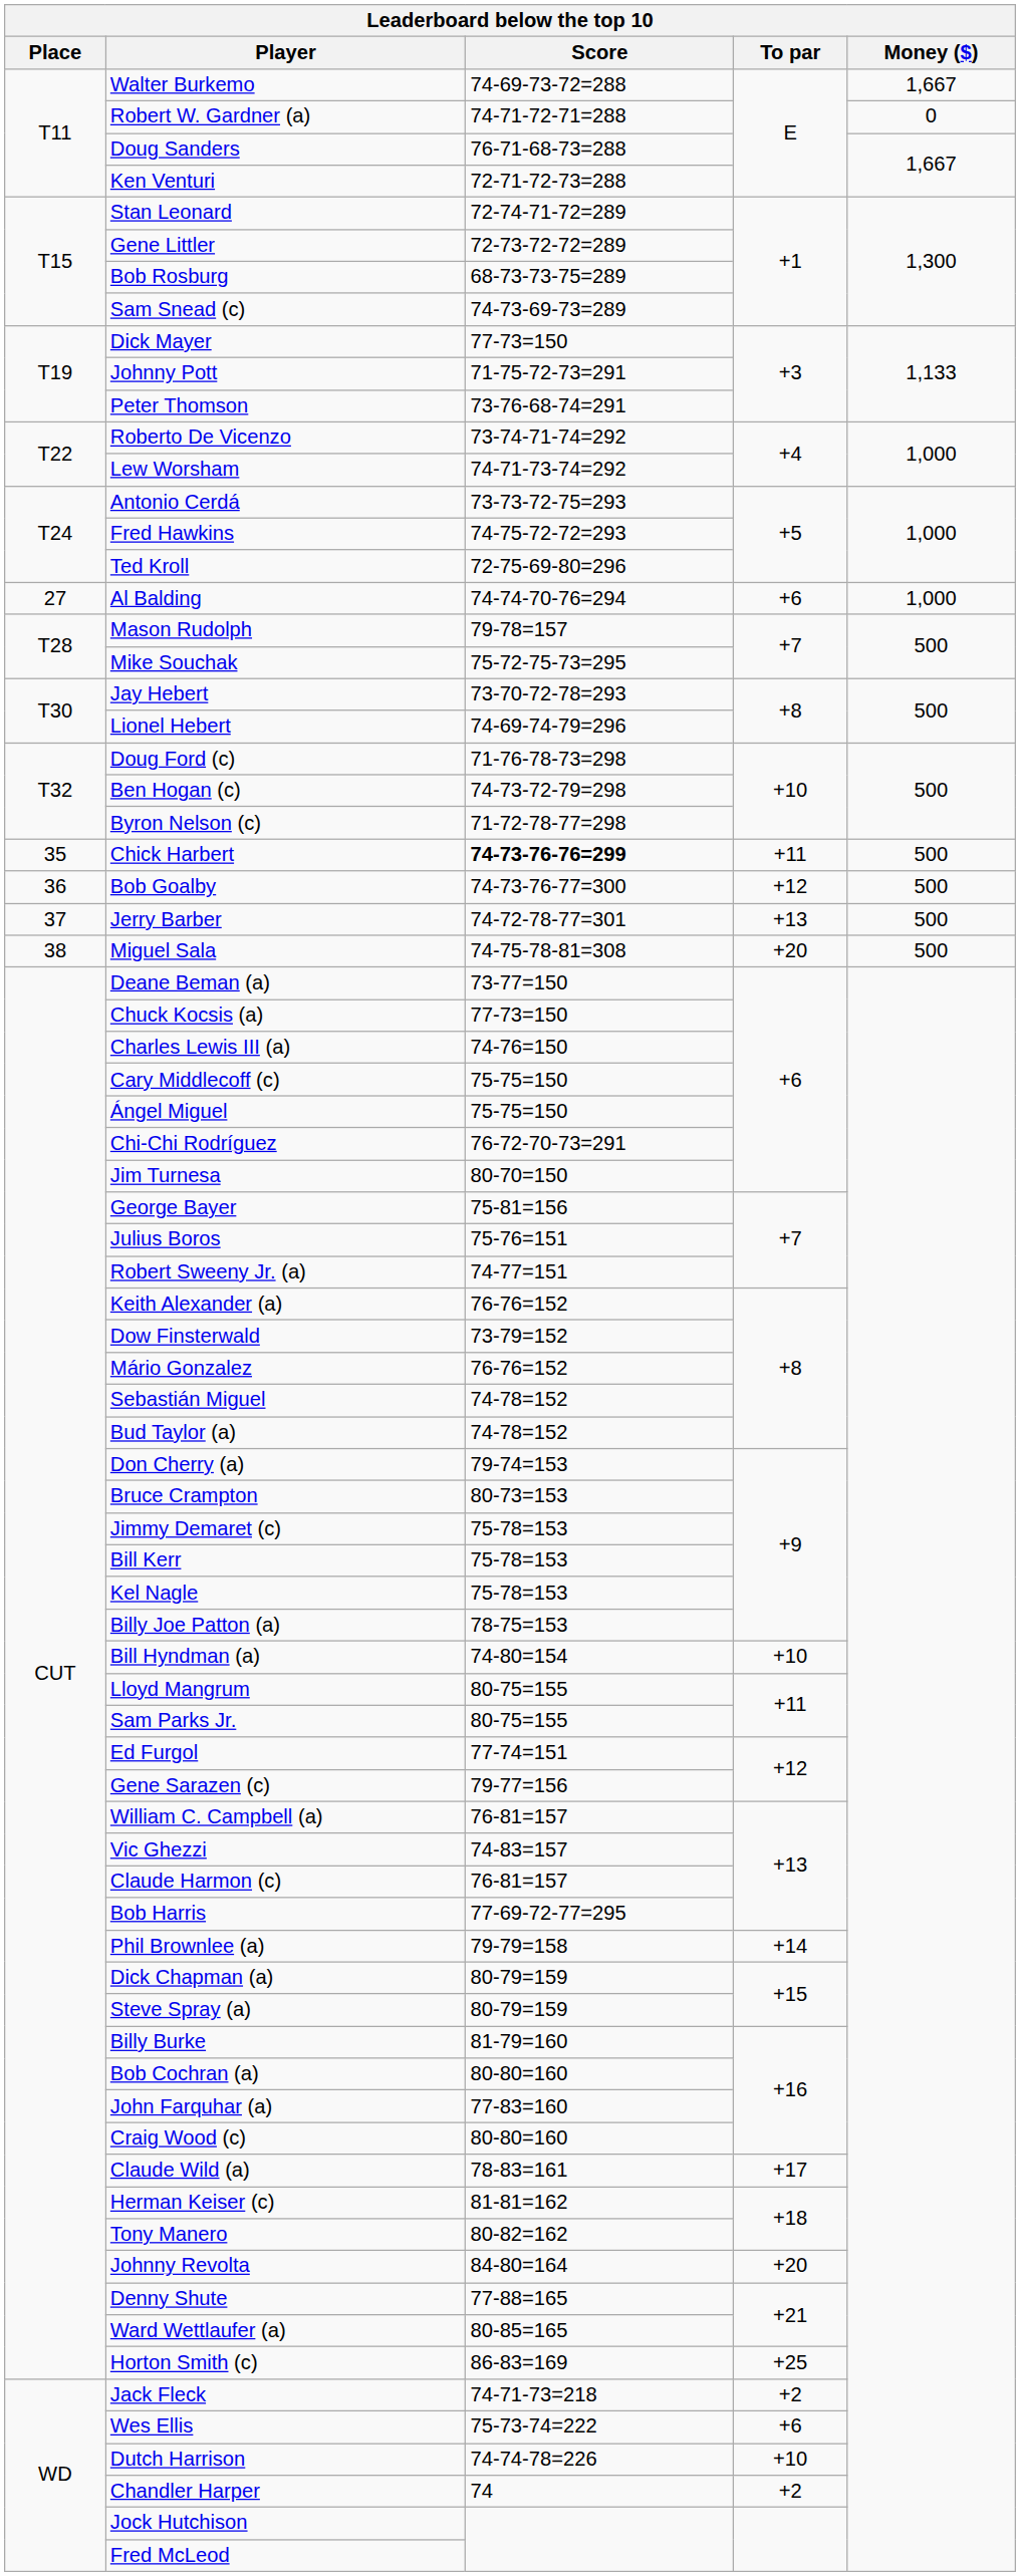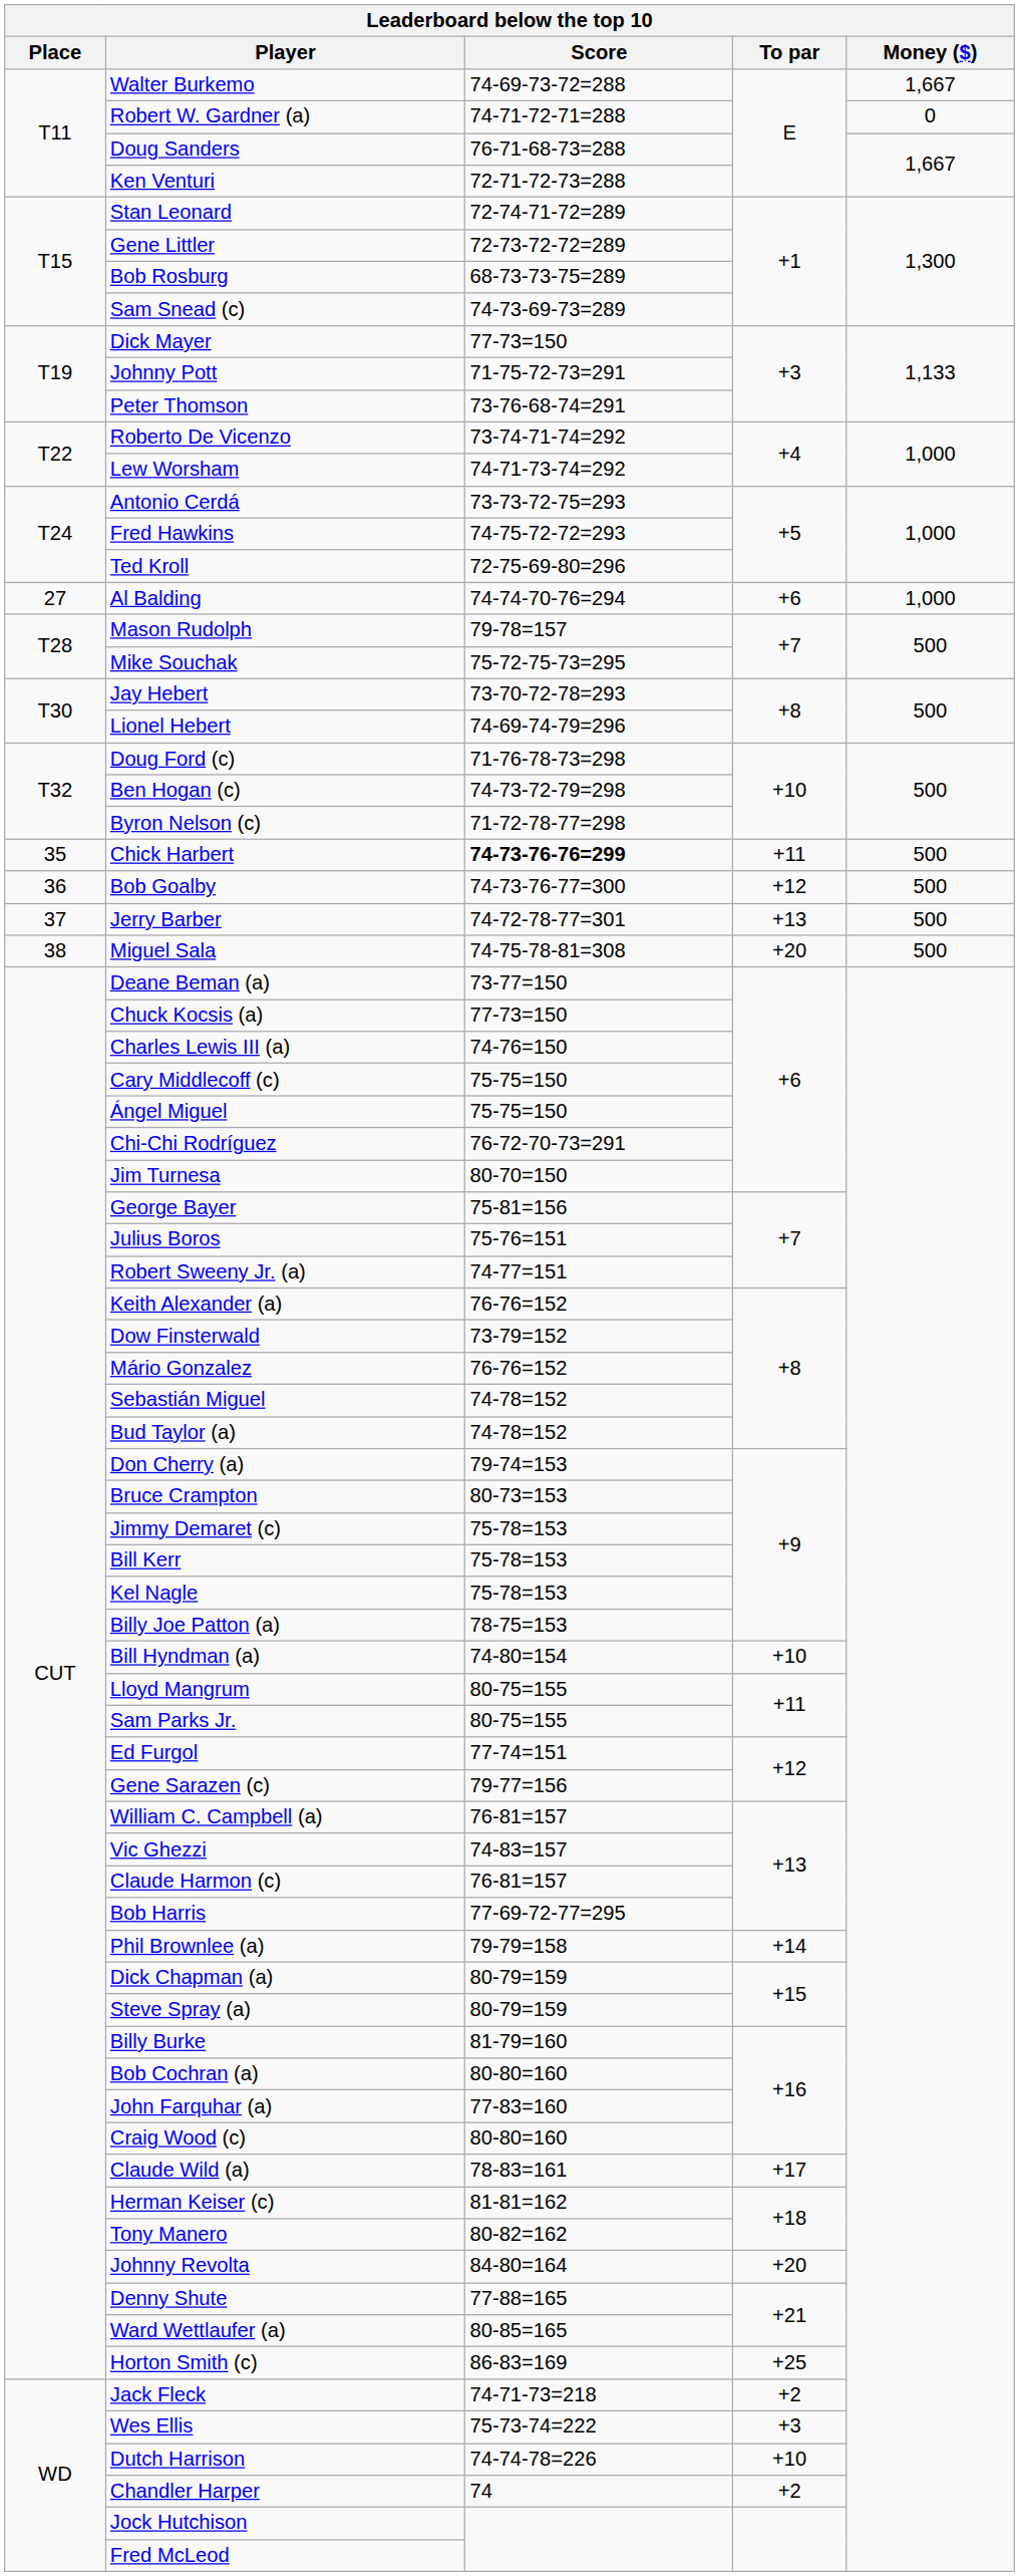Wes Ellis | To par: +6 -> +3
